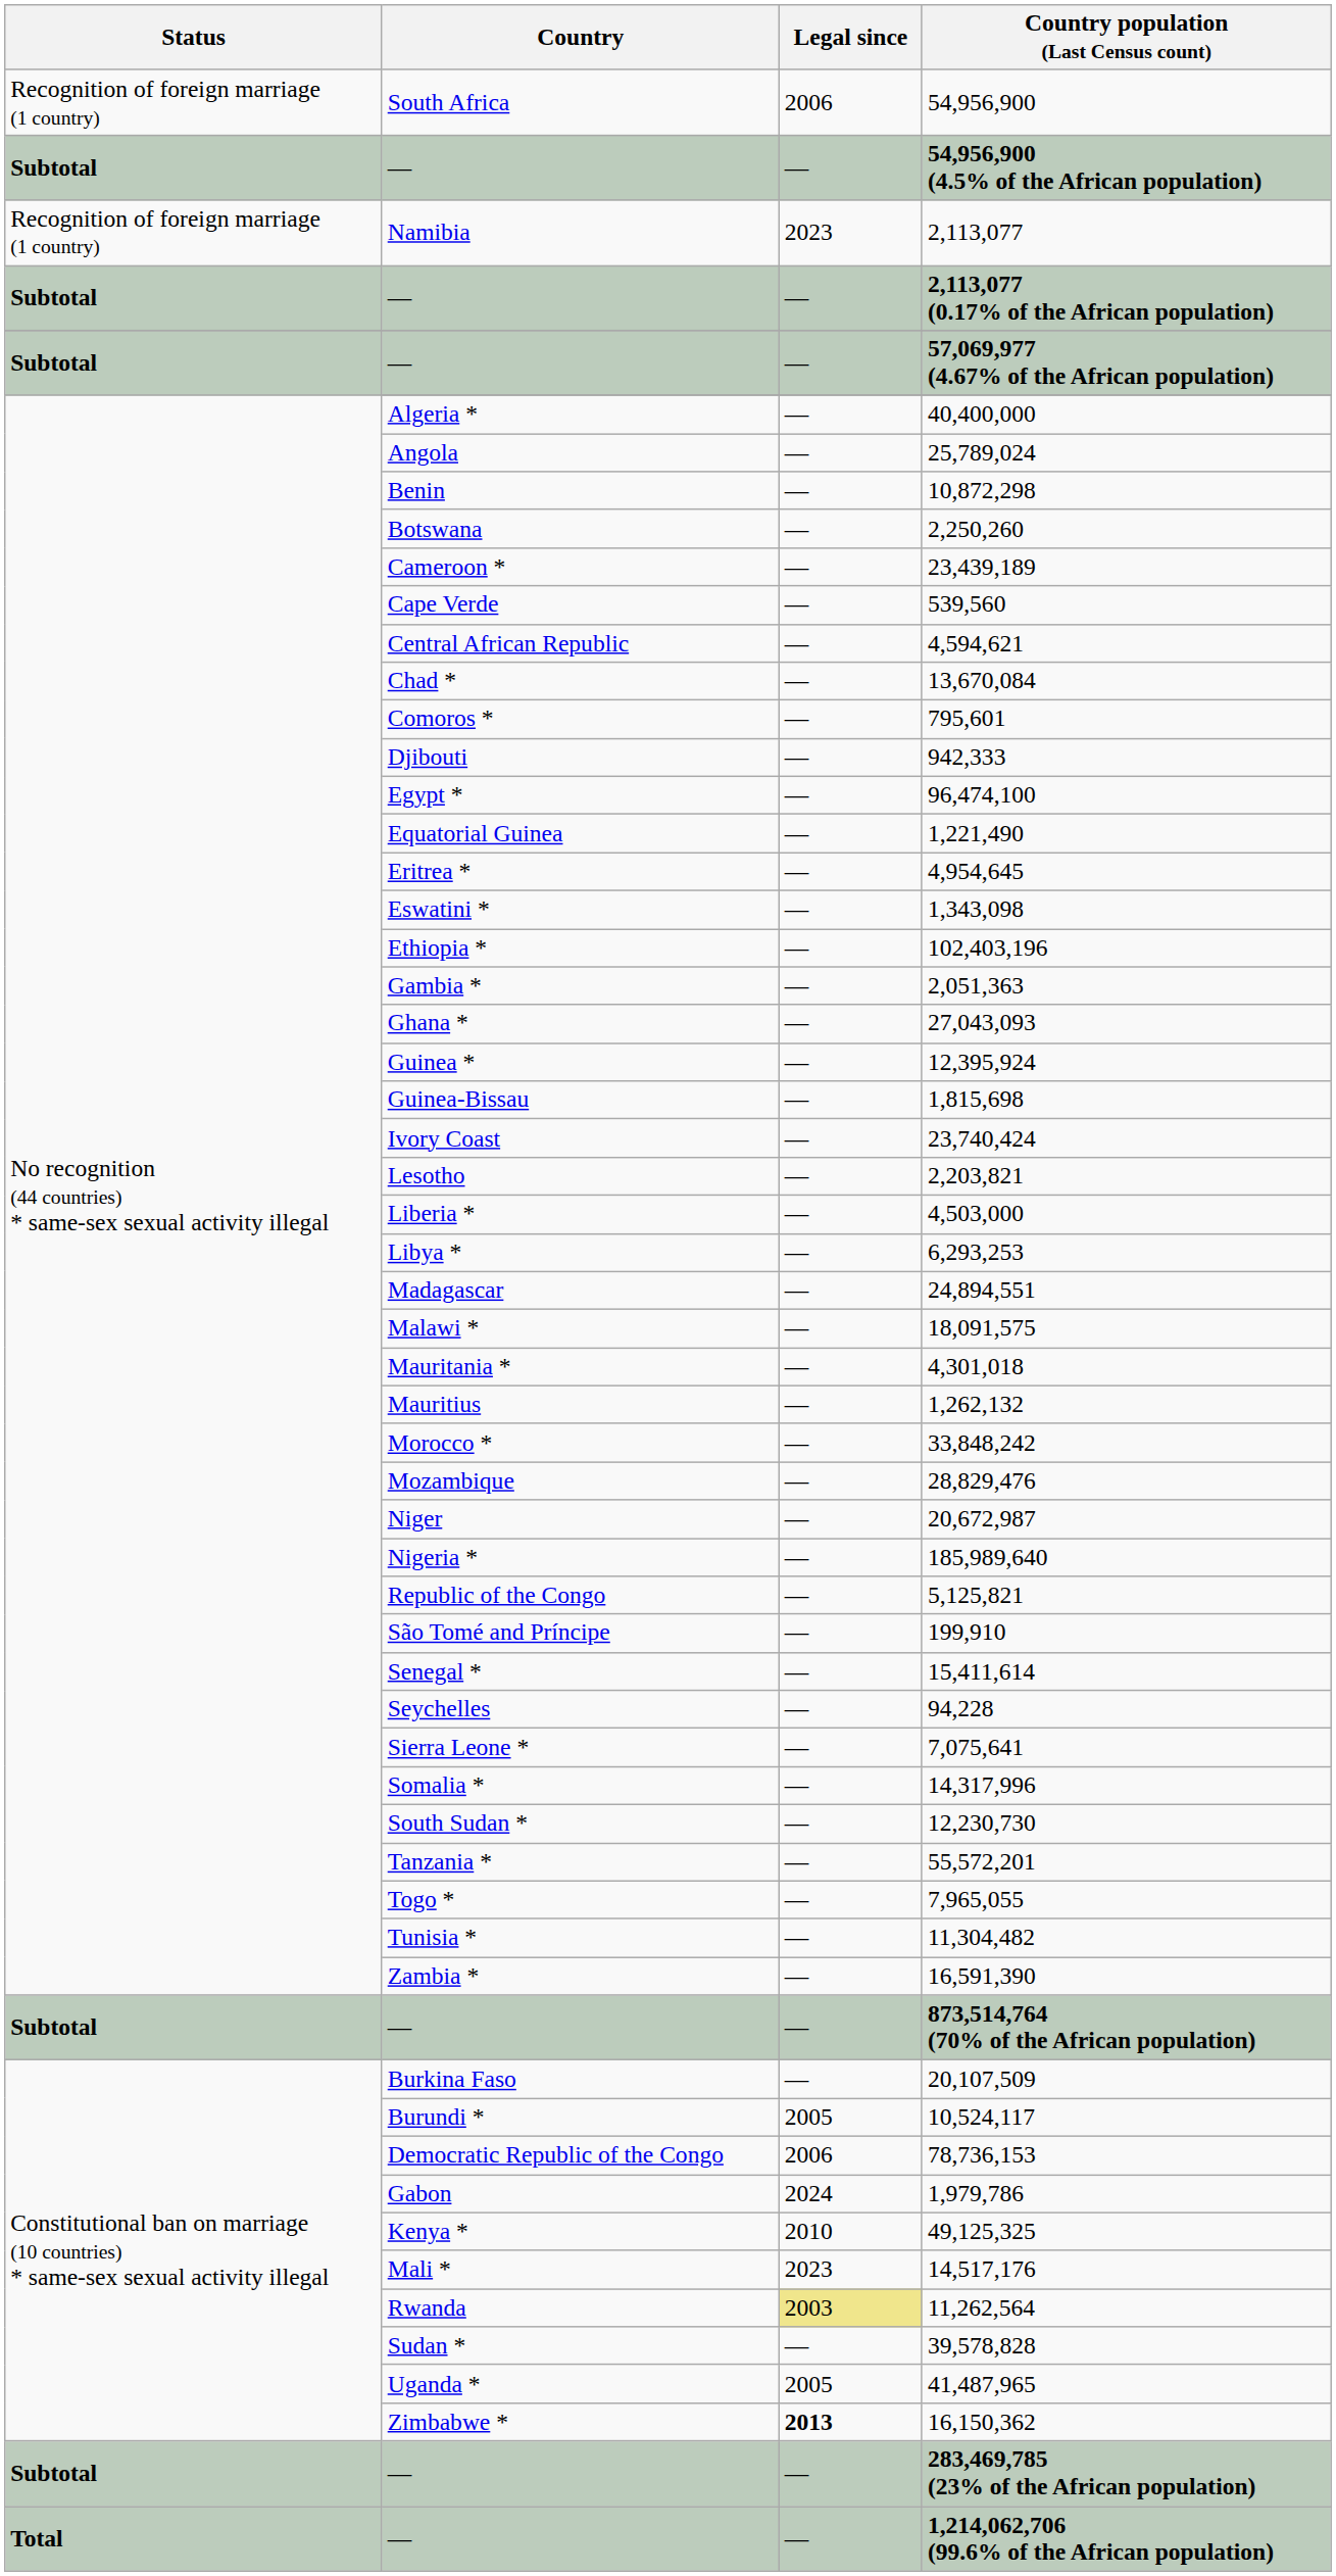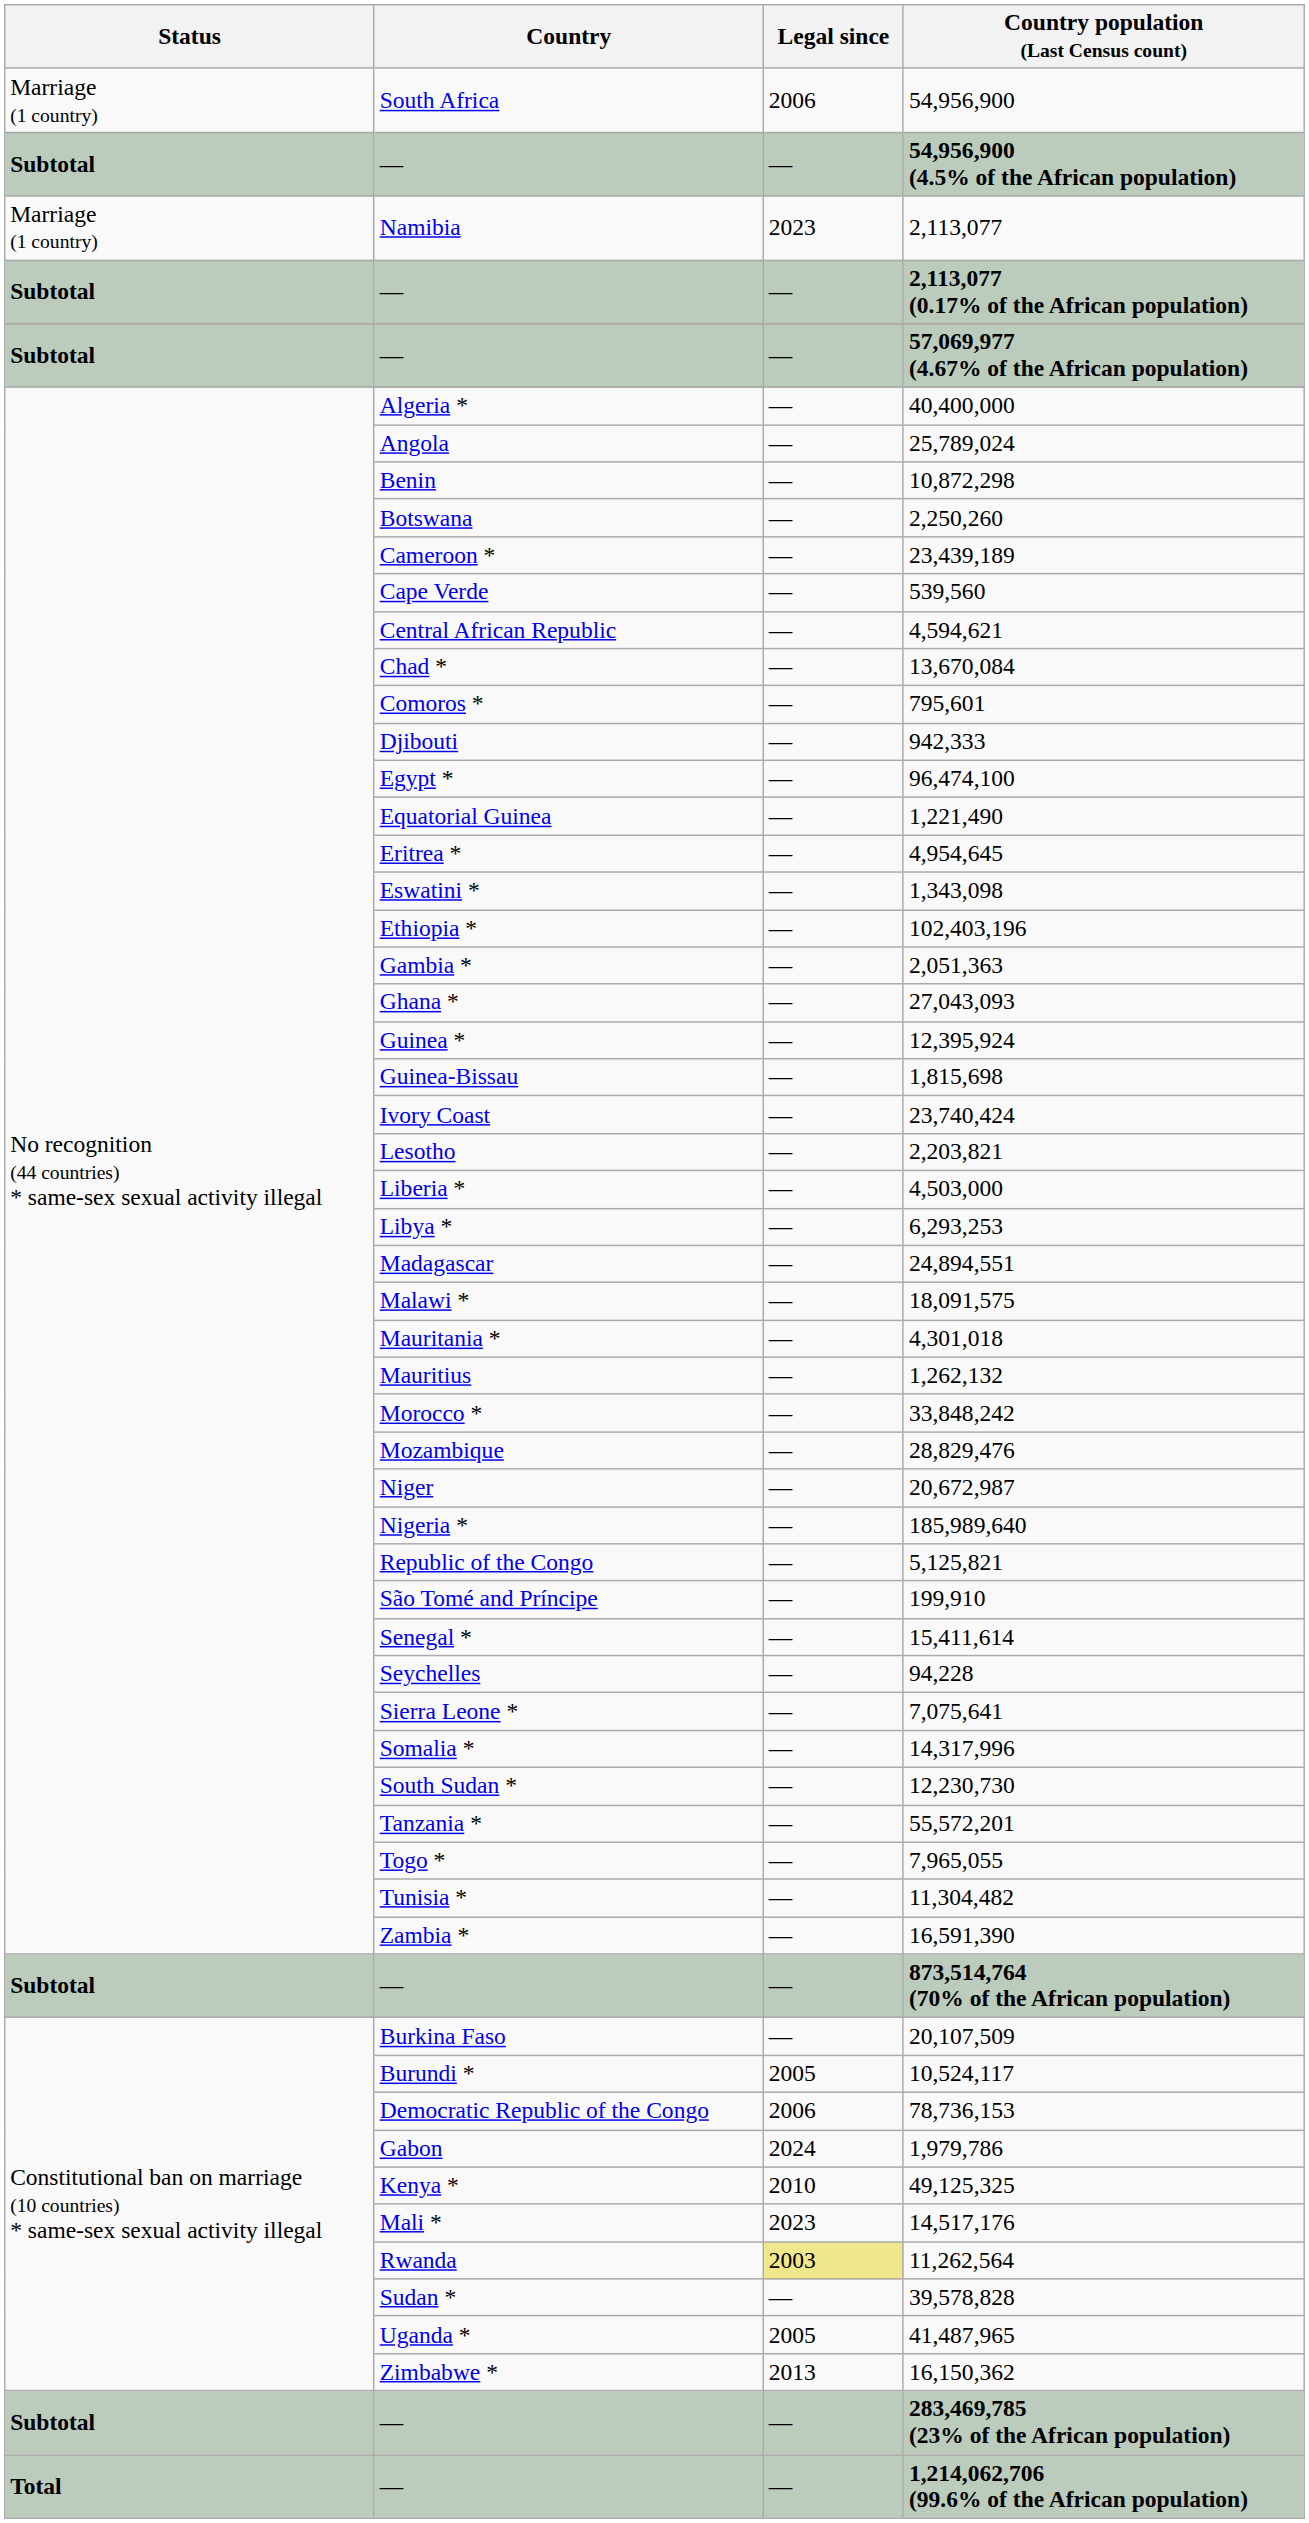South Africa | Status: Recognition of foreign marriage (1 country) -> Marriage (1 country)
Namibia | Status: Recognition of foreign marriage (1 country) -> Marriage (1 country)
Zimbabwe * | Legal since: bold -> normal
